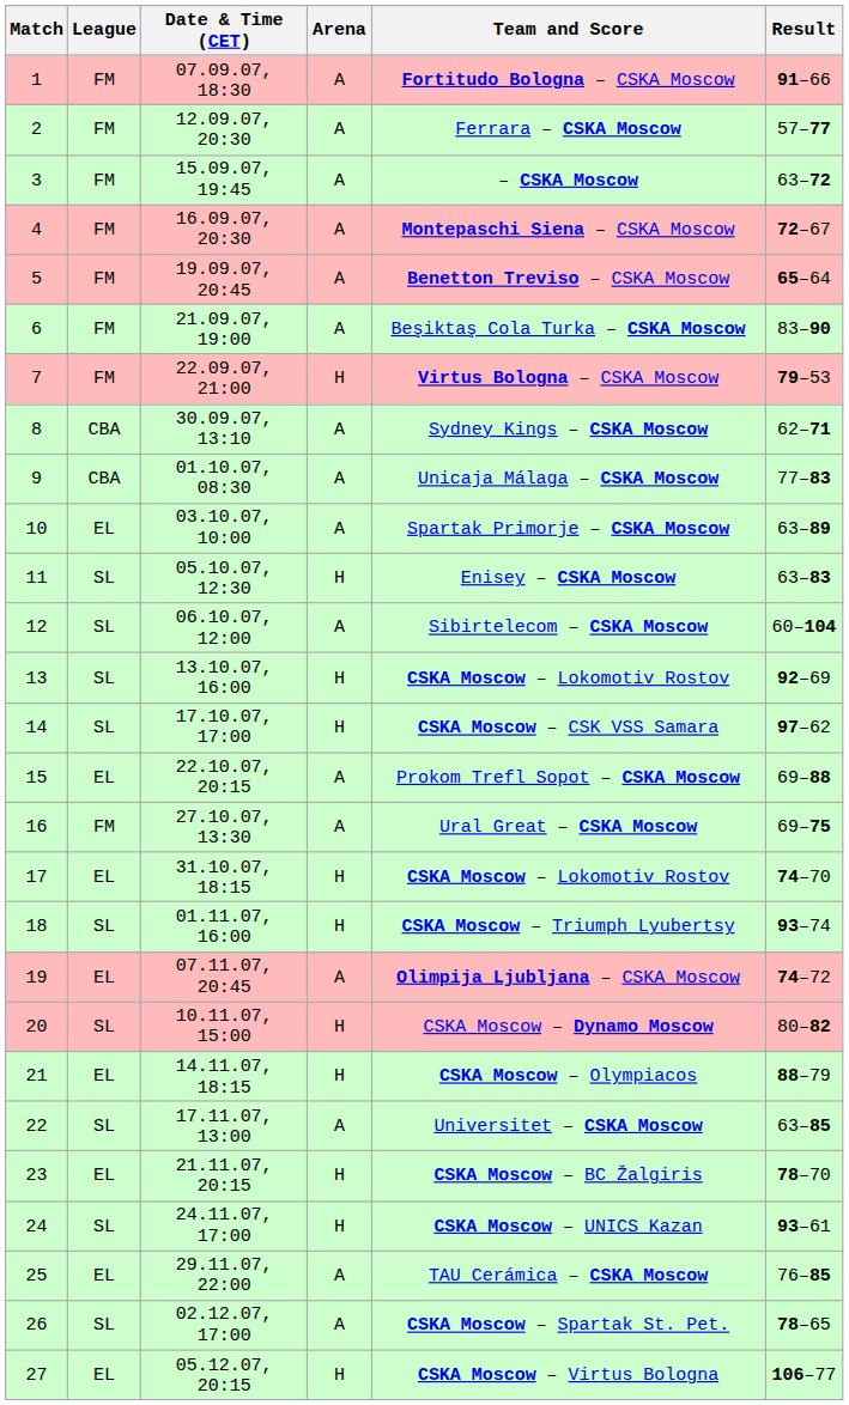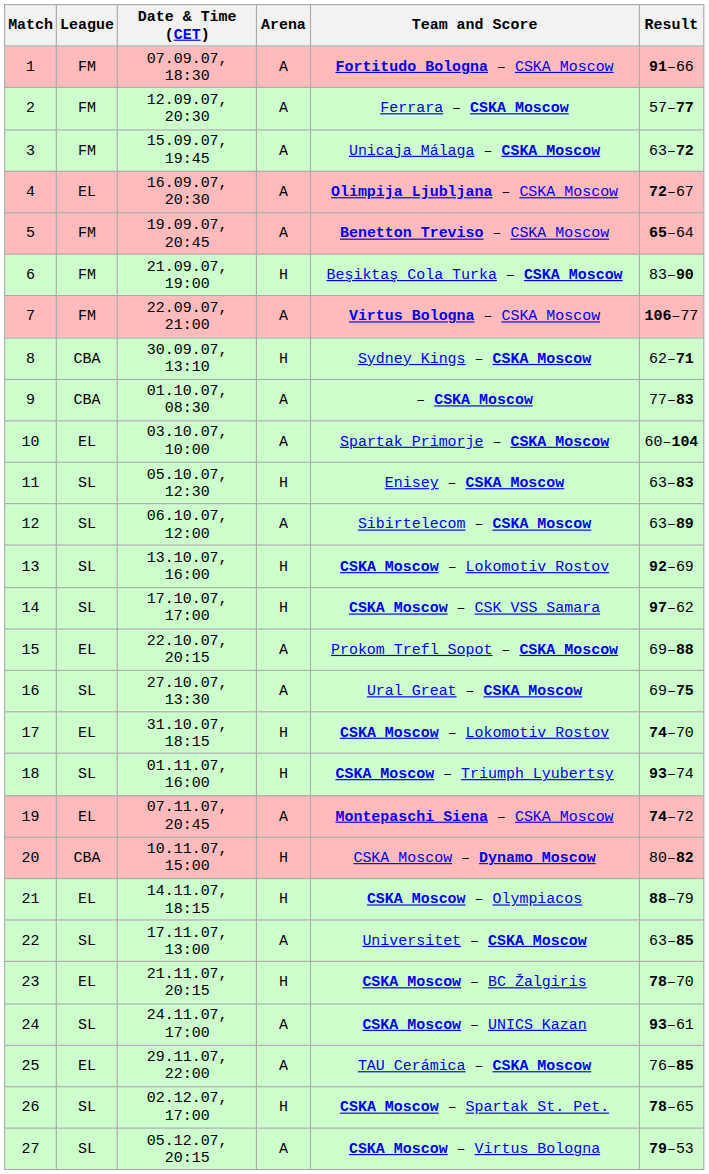3 | Team and Score: – CSKA Moscow -> Unicaja Málaga – CSKA Moscow
4 | League: FM -> EL
4 | Team and Score: Montepaschi Siena – CSKA Moscow -> Olimpija Ljubljana – CSKA Moscow
6 | Arena: A -> H
7 | Arena: H -> A
7 | Result: 79–53 -> 106–77
8 | Arena: A -> H
9 | Team and Score: Unicaja Málaga – CSKA Moscow -> – CSKA Moscow
10 | Result: 63–89 -> 60–104
12 | Result: 60–104 -> 63–89
16 | League: FM -> SL
19 | Team and Score: Olimpija Ljubljana – CSKA Moscow -> Montepaschi Siena – CSKA Moscow
20 | League: SL -> CBA
24 | Arena: H -> A
26 | Arena: A -> H
27 | League: EL -> SL
27 | Arena: H -> A
27 | Result: 106–77 -> 79–53
